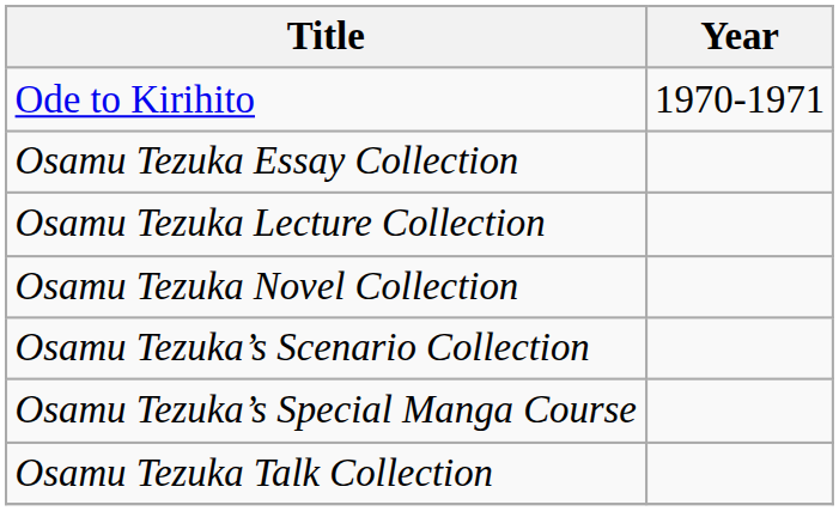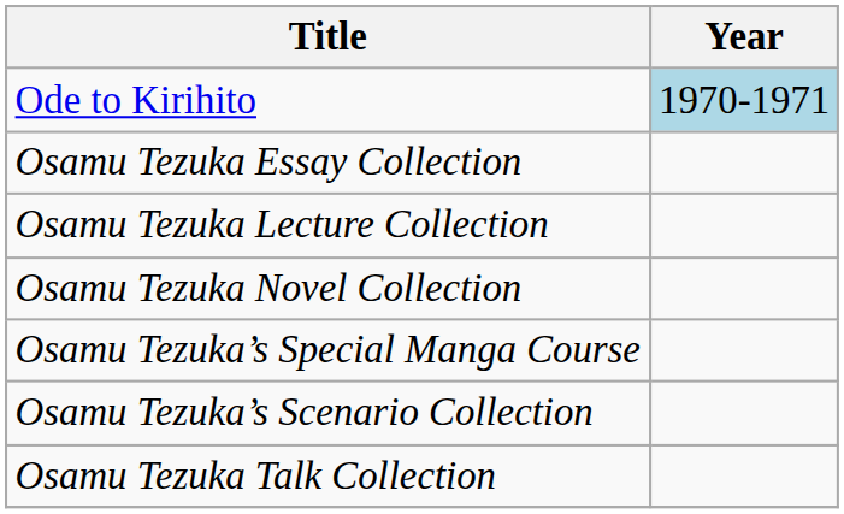Ode to Kirihito | Year: no background -> lightblue background
rows swapped: Osamu Tezuka’s Special Manga Course <-> Osamu Tezuka’s Scenario Collection
